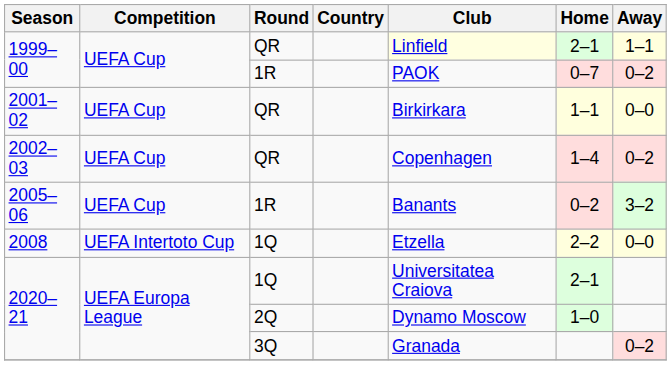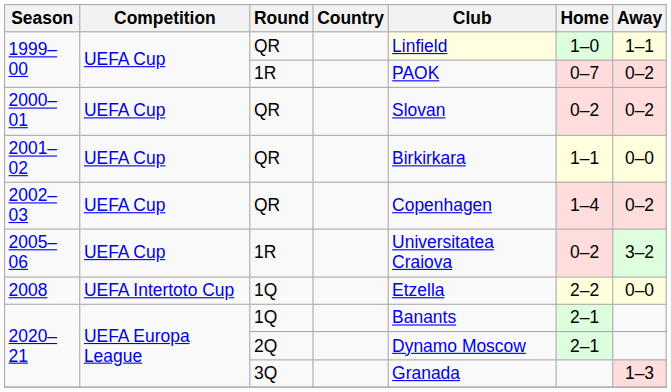1999–00 / QR | Home: 2–1 -> 1–0
+ row: 2000–01 | UEFA Cup | QR | Slovan | 0–2 | 0–2
2005–06 | Club: Banants -> Universitatea Craiova
2020–21 / 1Q | Club: Universitatea Craiova -> Banants
2020–21 / 2Q | Home: 1–0 -> 2–1
2020–21 / 3Q | Away: 0–2 -> 1–3
